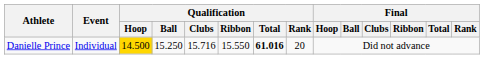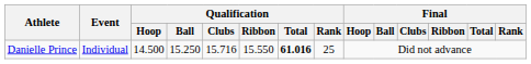Danielle Prince | Qualification / Hoop: gold background -> no background
Danielle Prince | Qualification / Rank: 20 -> 25
